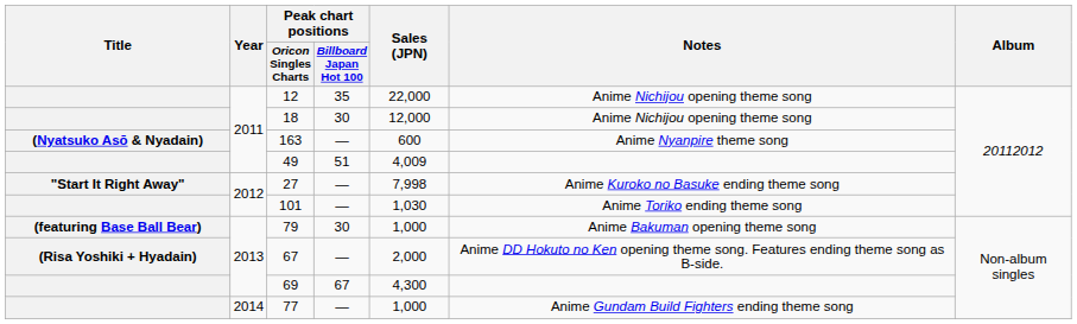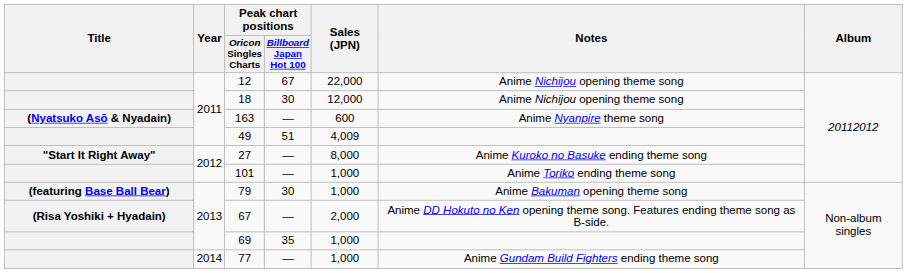12 | Peak chart positions / Billboard Japan Hot 100: 35 -> 67
27 | Sales (JPN): 7,998 -> 8,000
101 | Sales (JPN): 1,030 -> 1,000
69 | Peak chart positions / Billboard Japan Hot 100: 67 -> 35
69 | Sales (JPN): 4,300 -> 1,000
